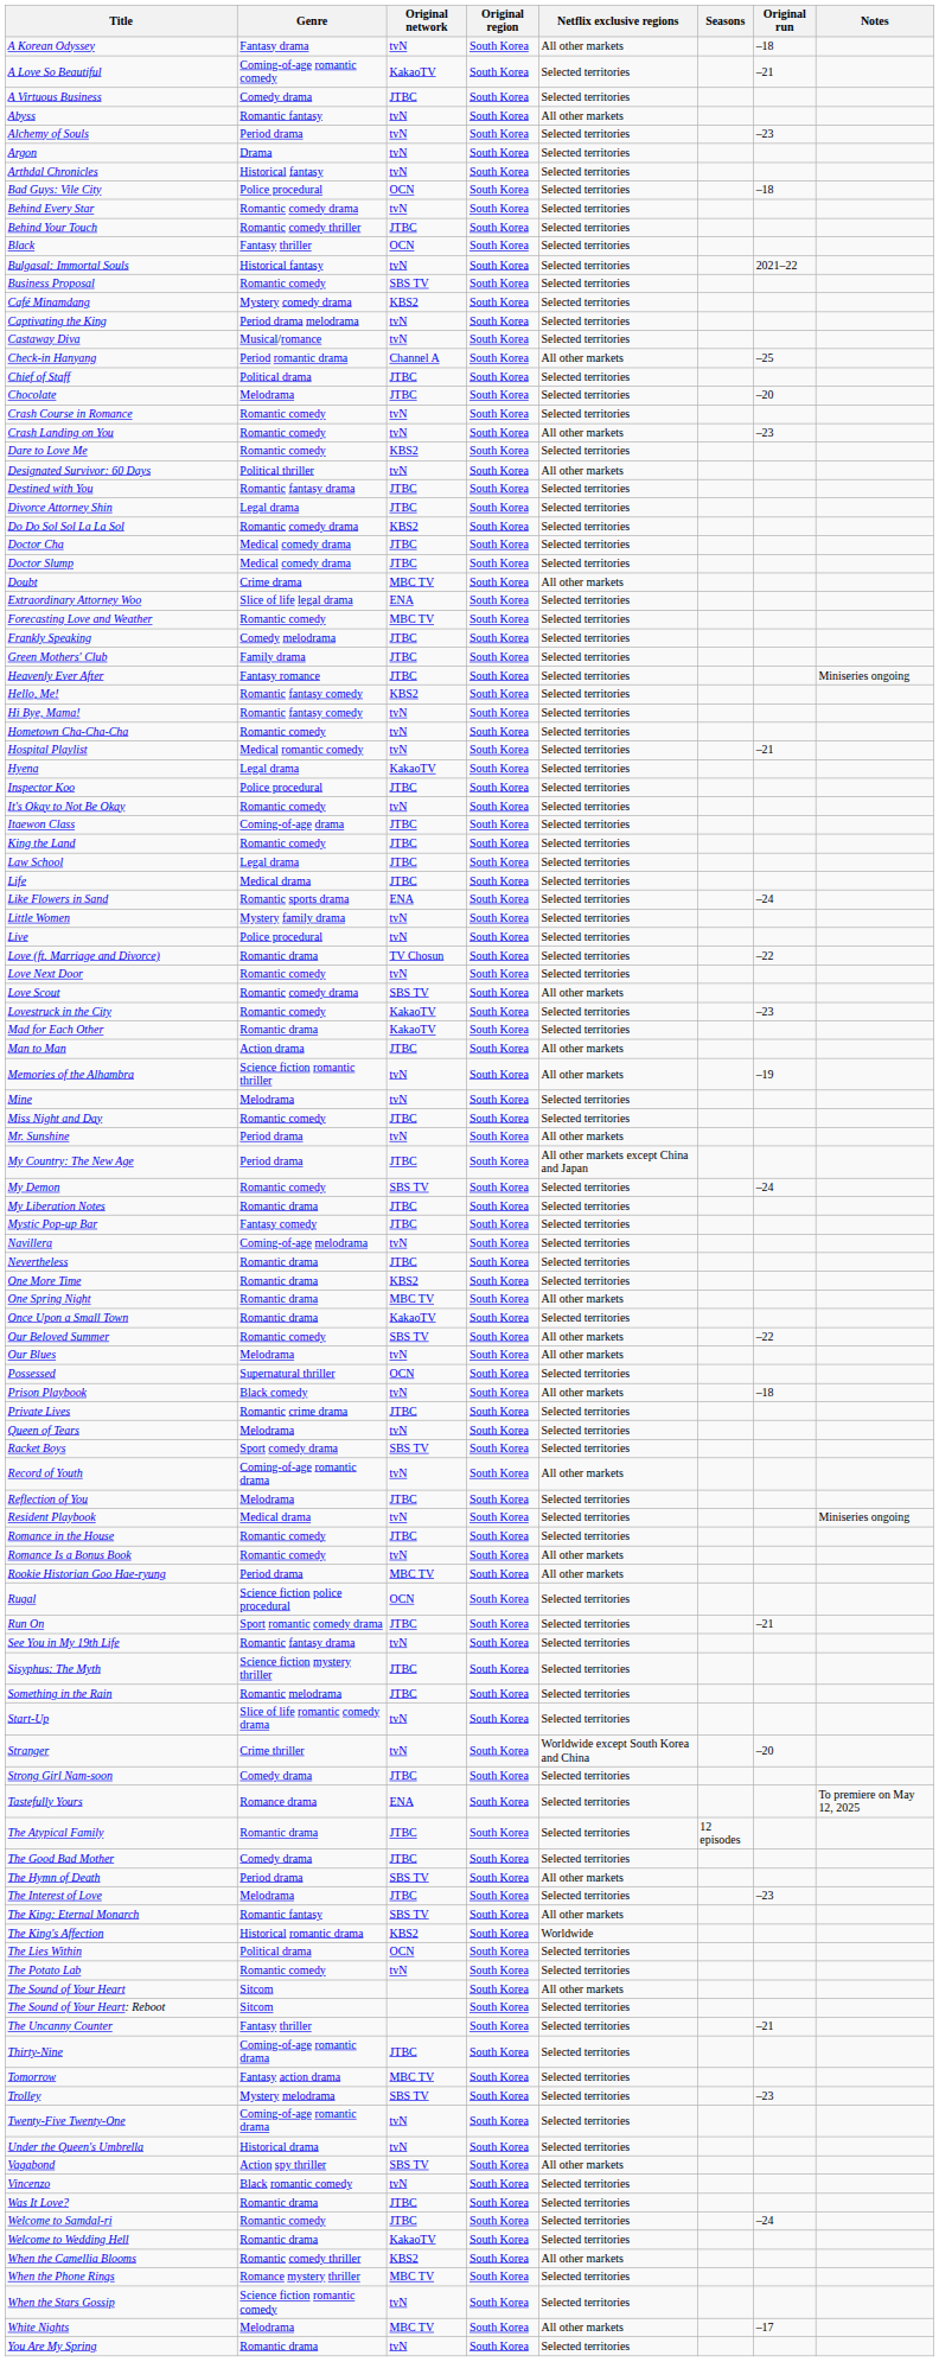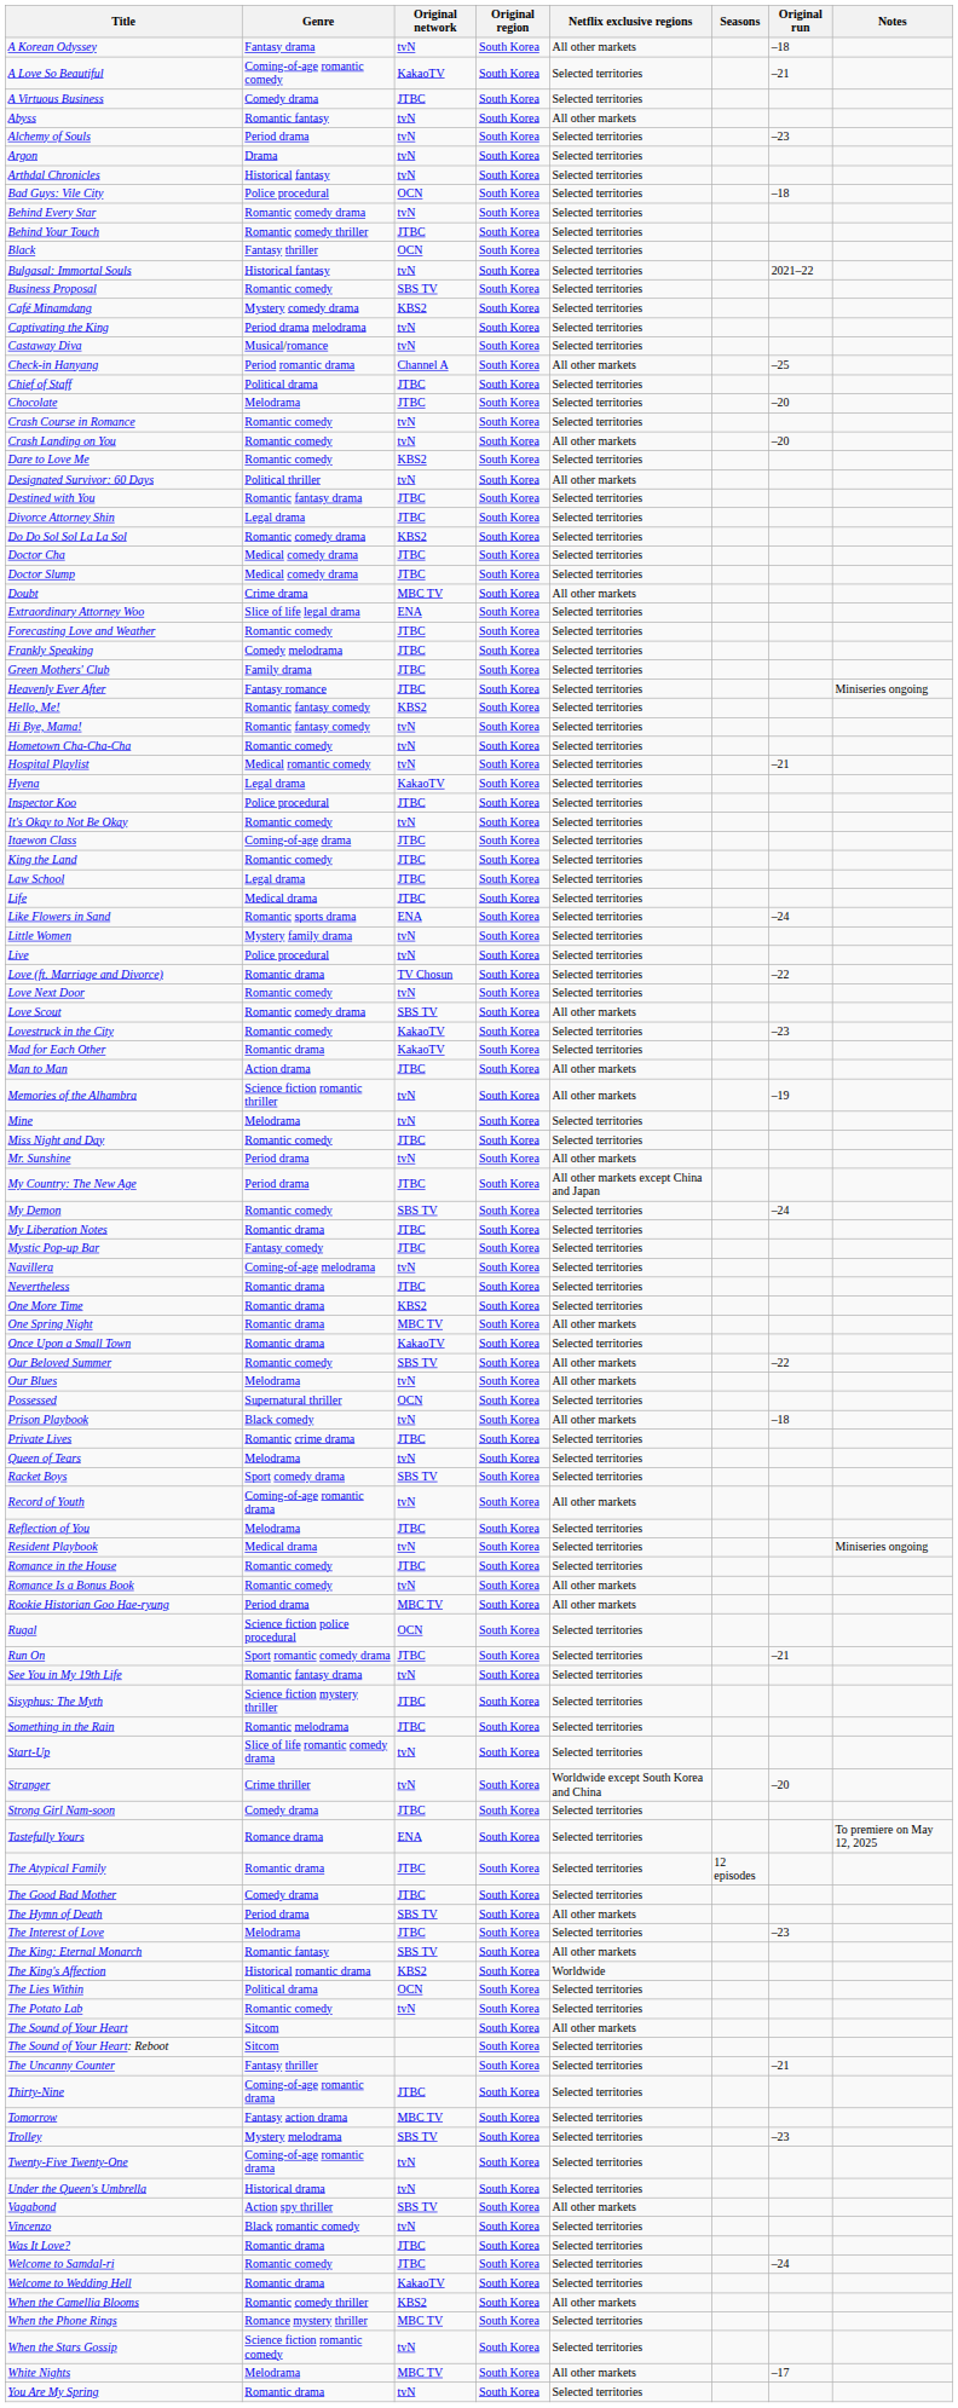Crash Landing on You | Original run: –23 -> –20
Forecasting Love and Weather | Original network: MBC TV -> JTBC
